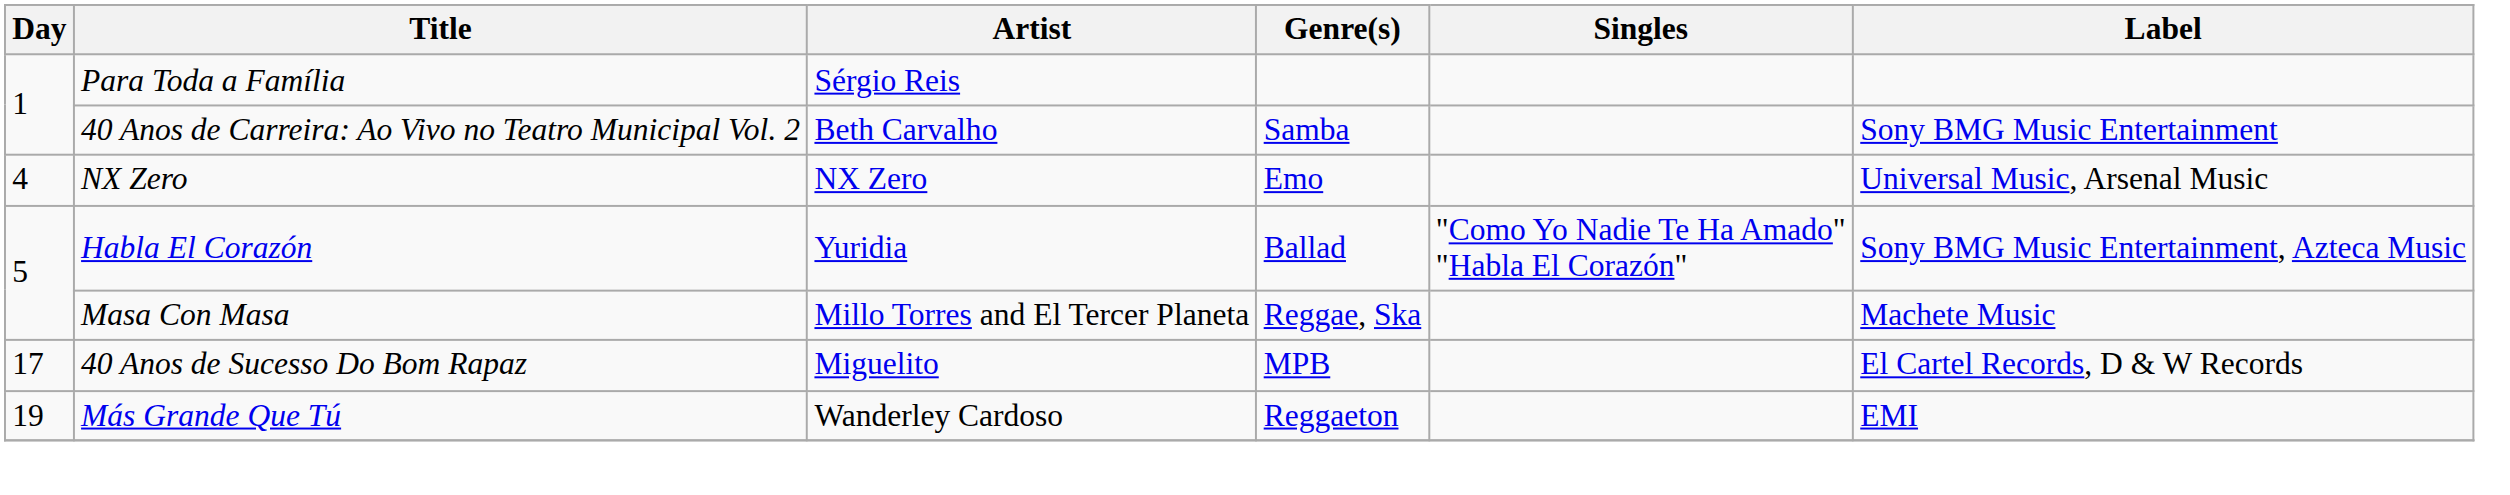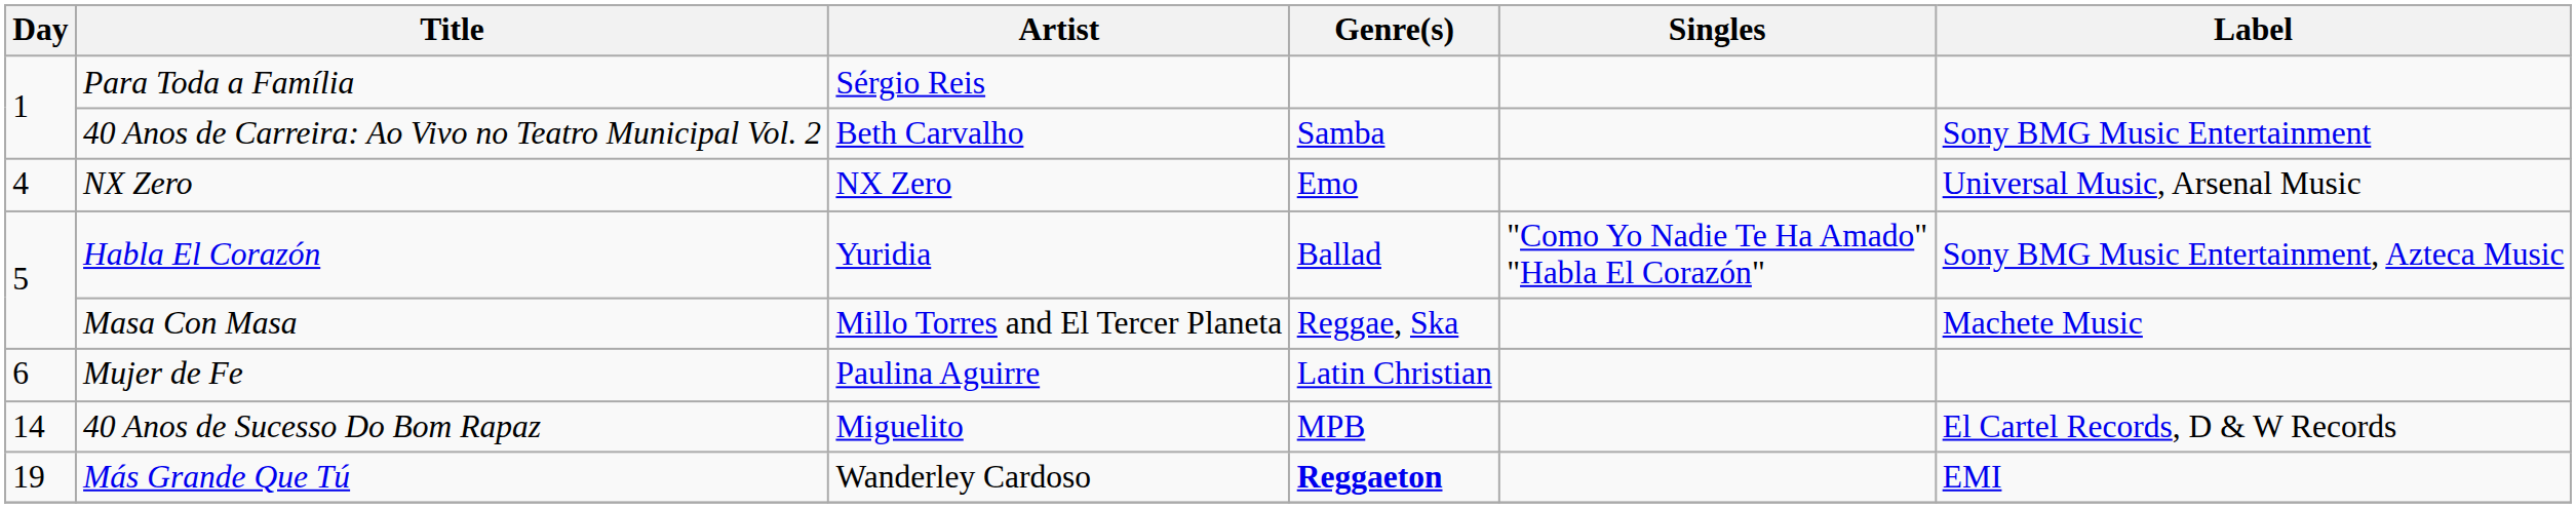+ row: 6 | Mujer de Fe | Paulina Aguirre | Latin Christian
40 Anos de Sucesso Do Bom Rapaz | Day: 17 -> 14
Más Grande Que Tú | Genre(s): normal -> bold
